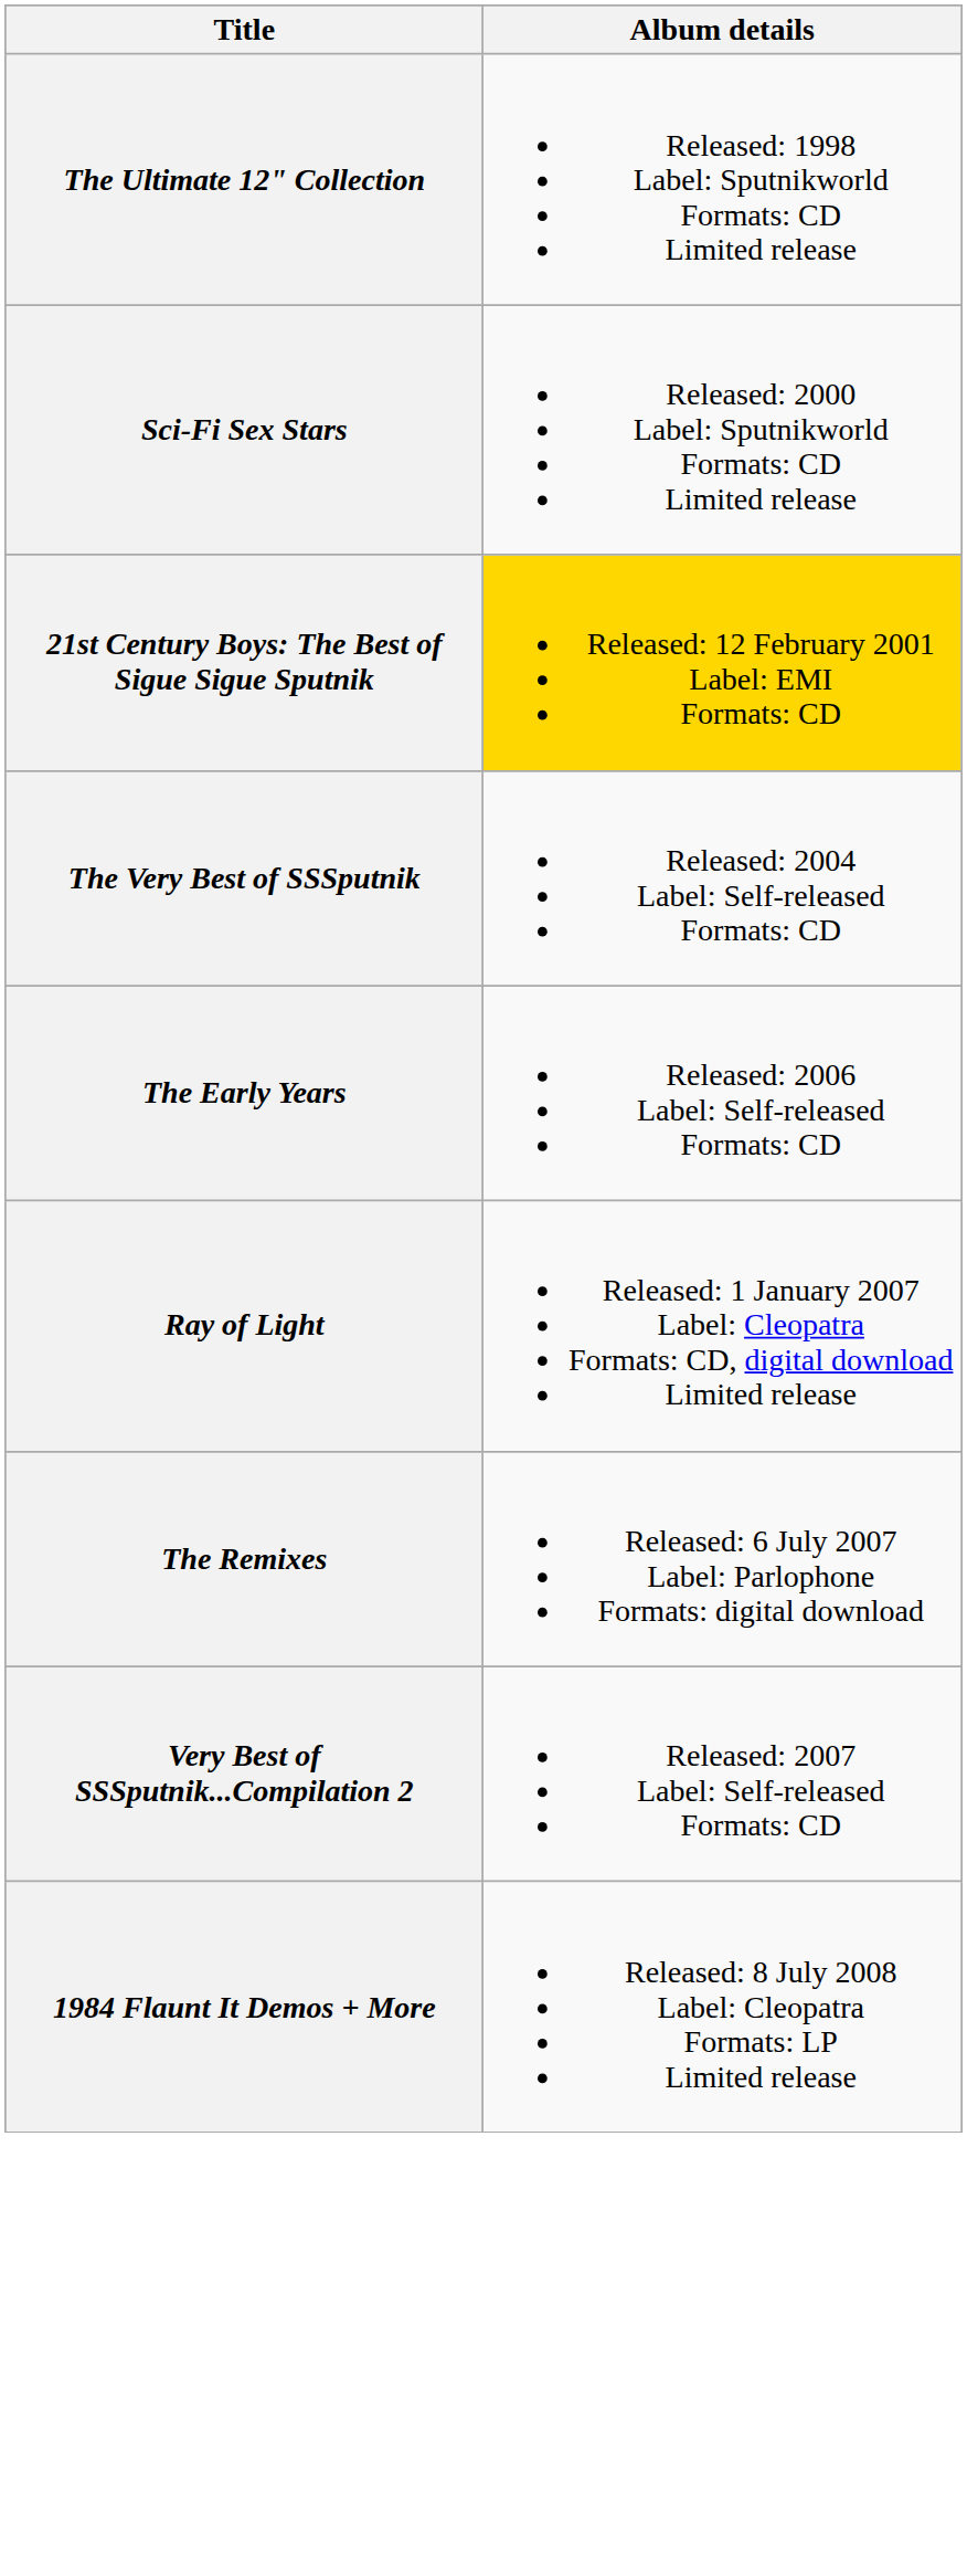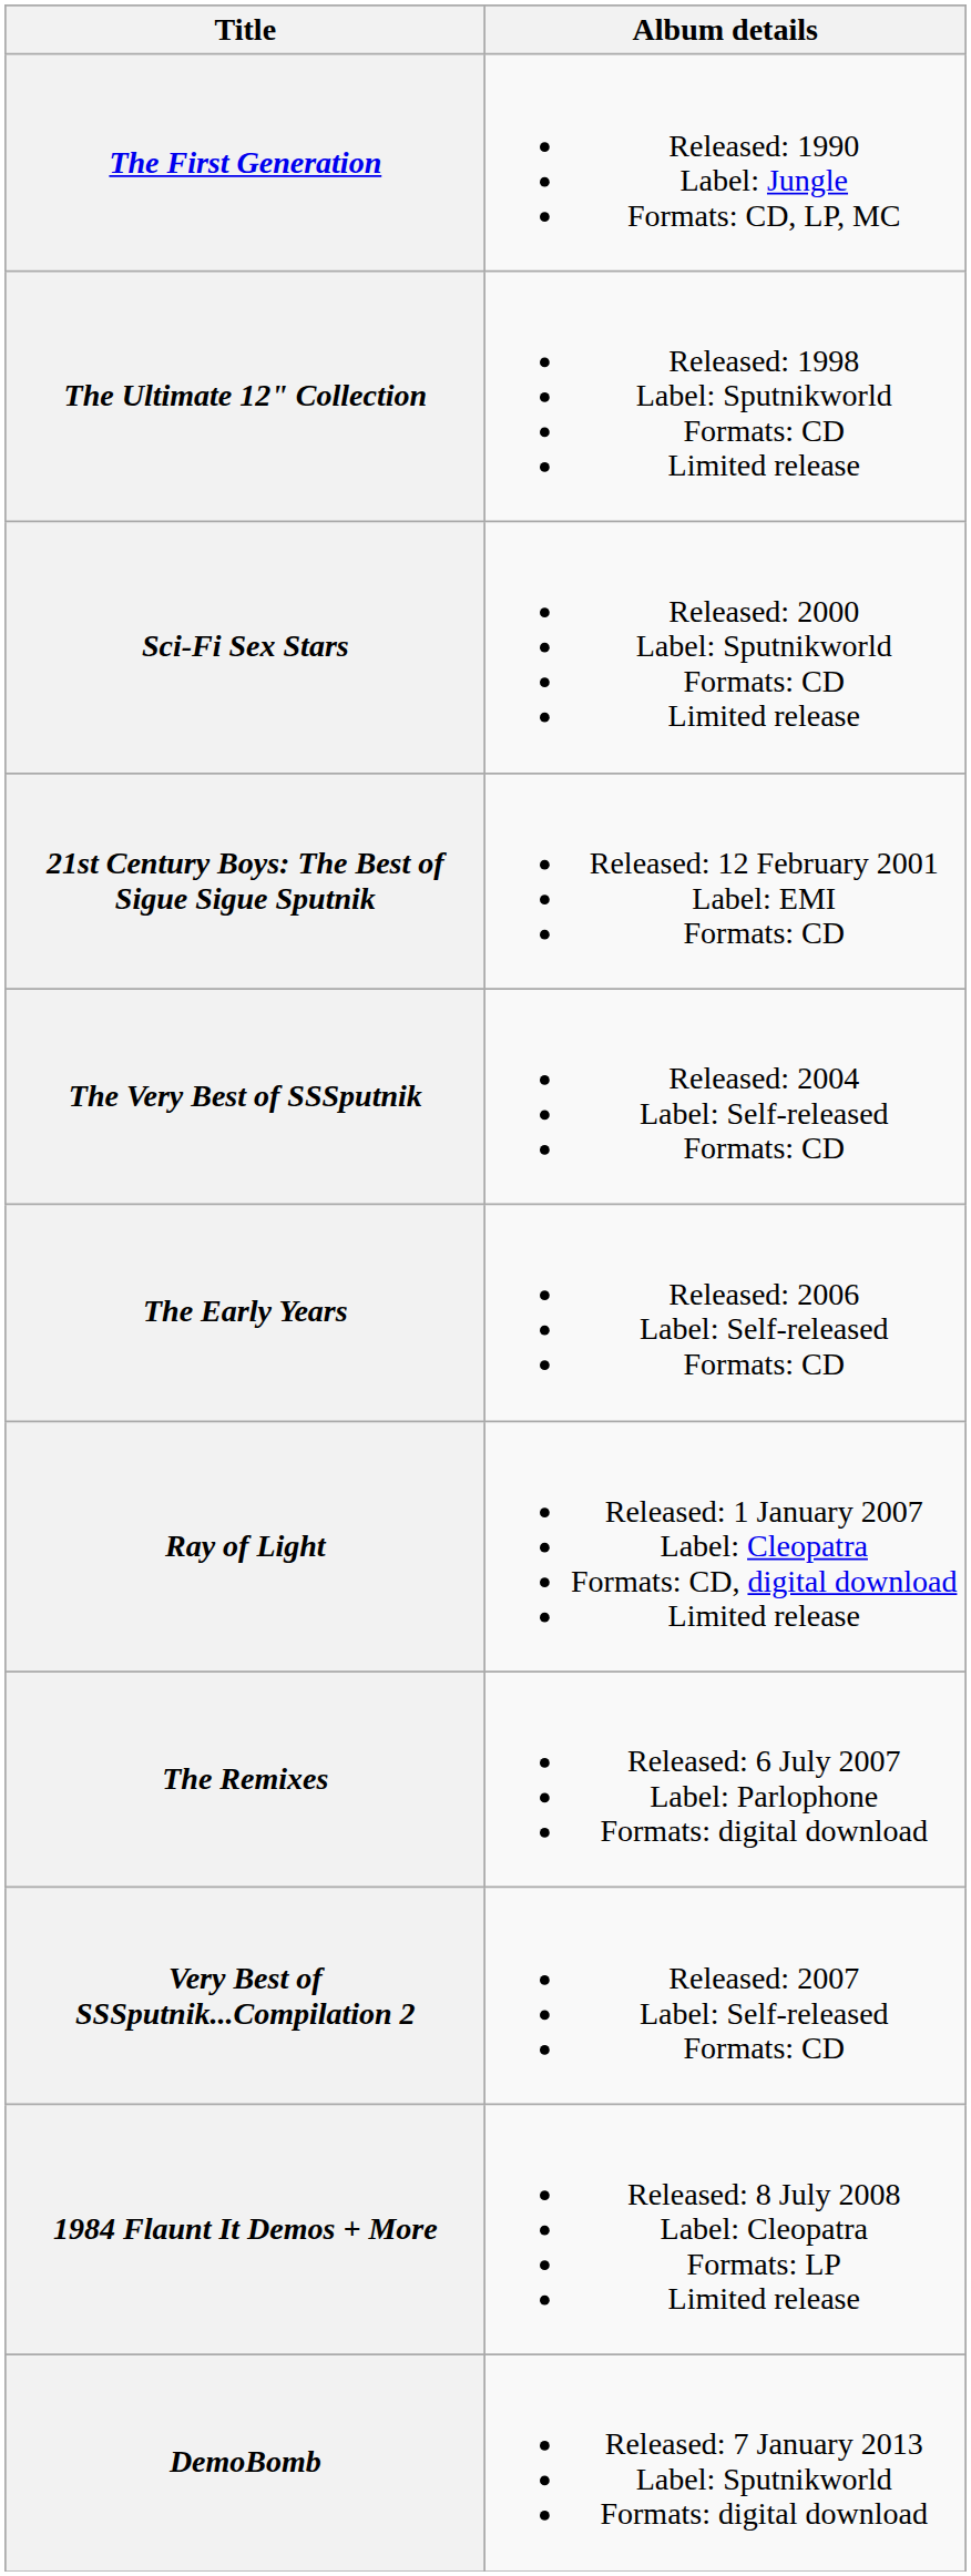+ row: The First Generation | Released: 1990 Label: Jungle Formats: CD, LP, MC
21st Century Boys: The Best of Sigue Sigue Sputnik | Album details: gold background -> no background
+ row: DemoBomb | Released: 7 January 2013 Label: Sputnikworld Formats: digital download
